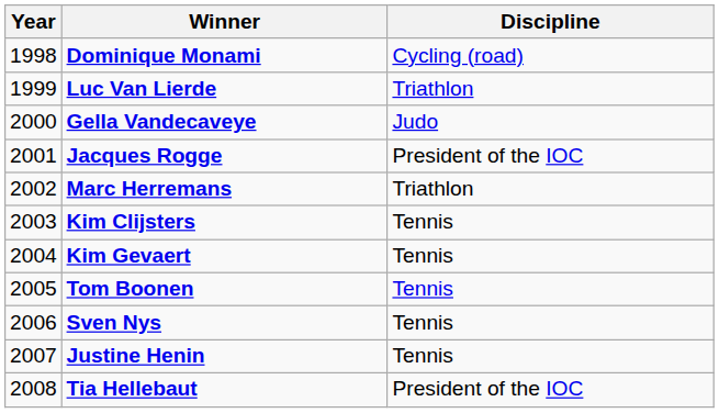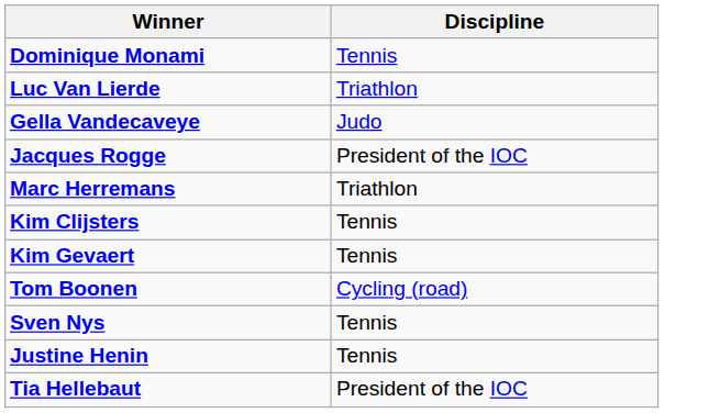- column: Year | 1998 | 1999 | 2000 | 2001 | 2002 | 2003 | 2004 | 2005 | 2006 | 2007 | 2008
Dominique Monami | Discipline: Cycling (road) -> Tennis
Tom Boonen | Discipline: Tennis -> Cycling (road)
